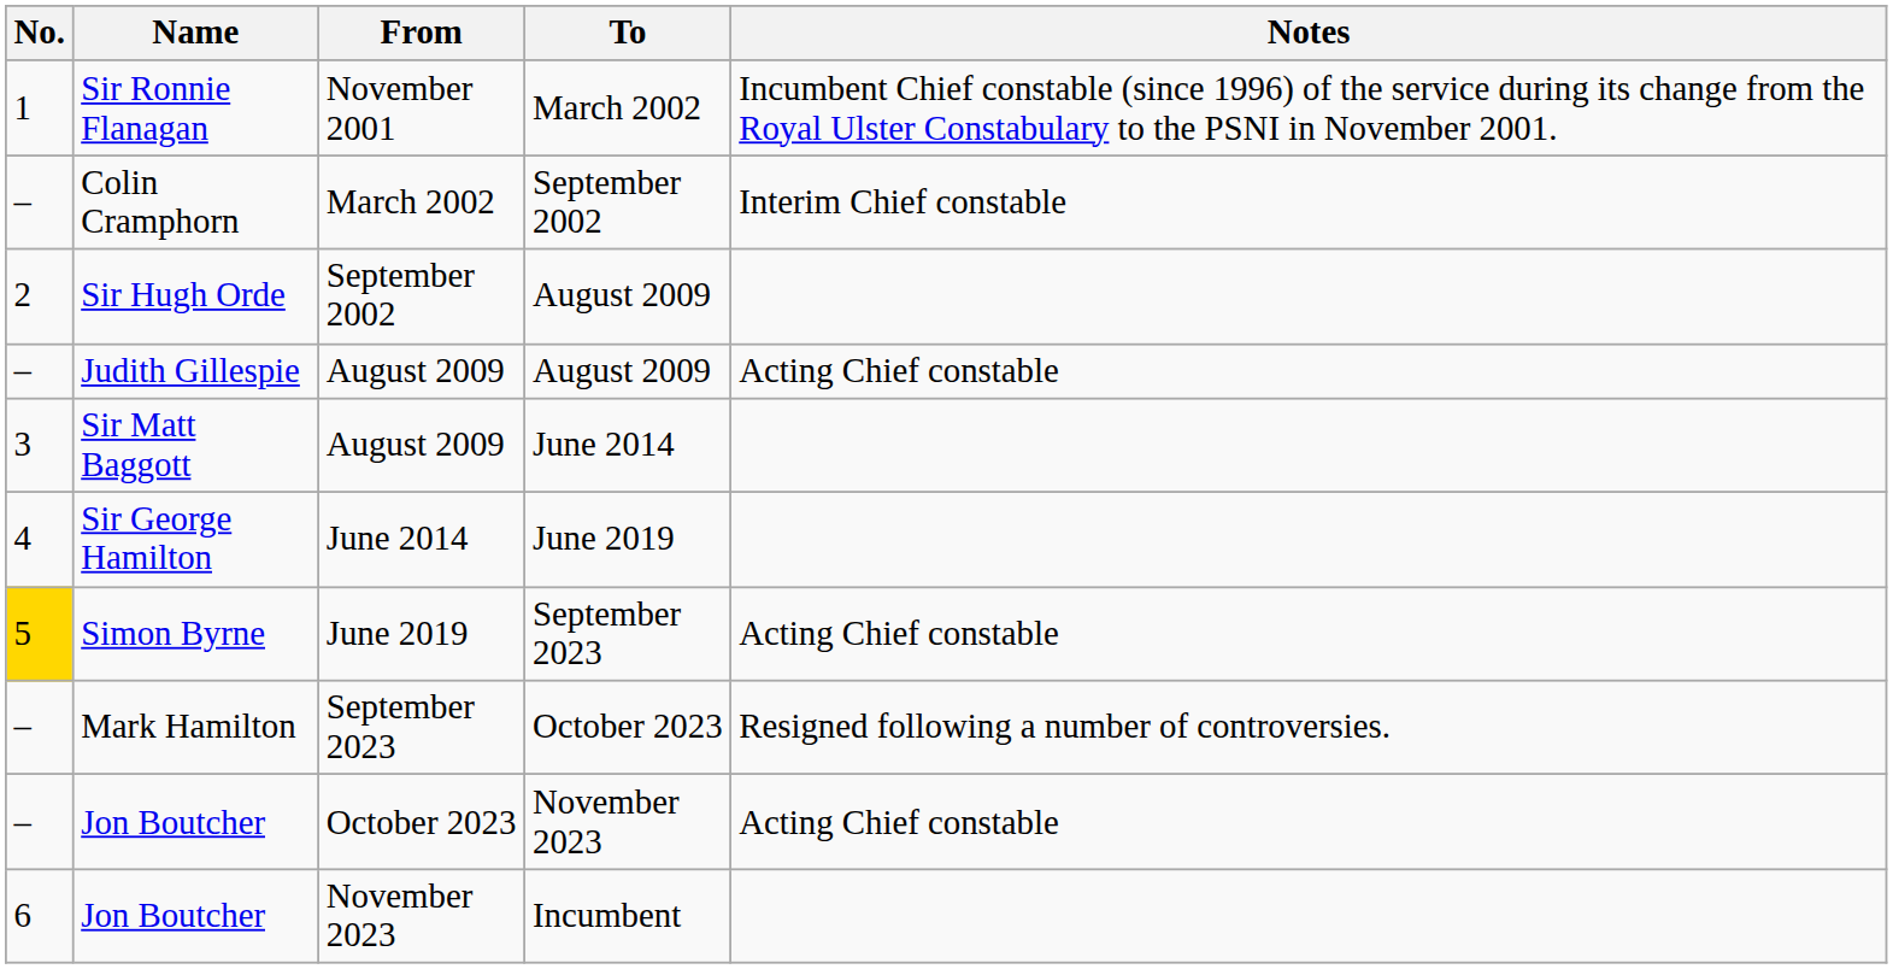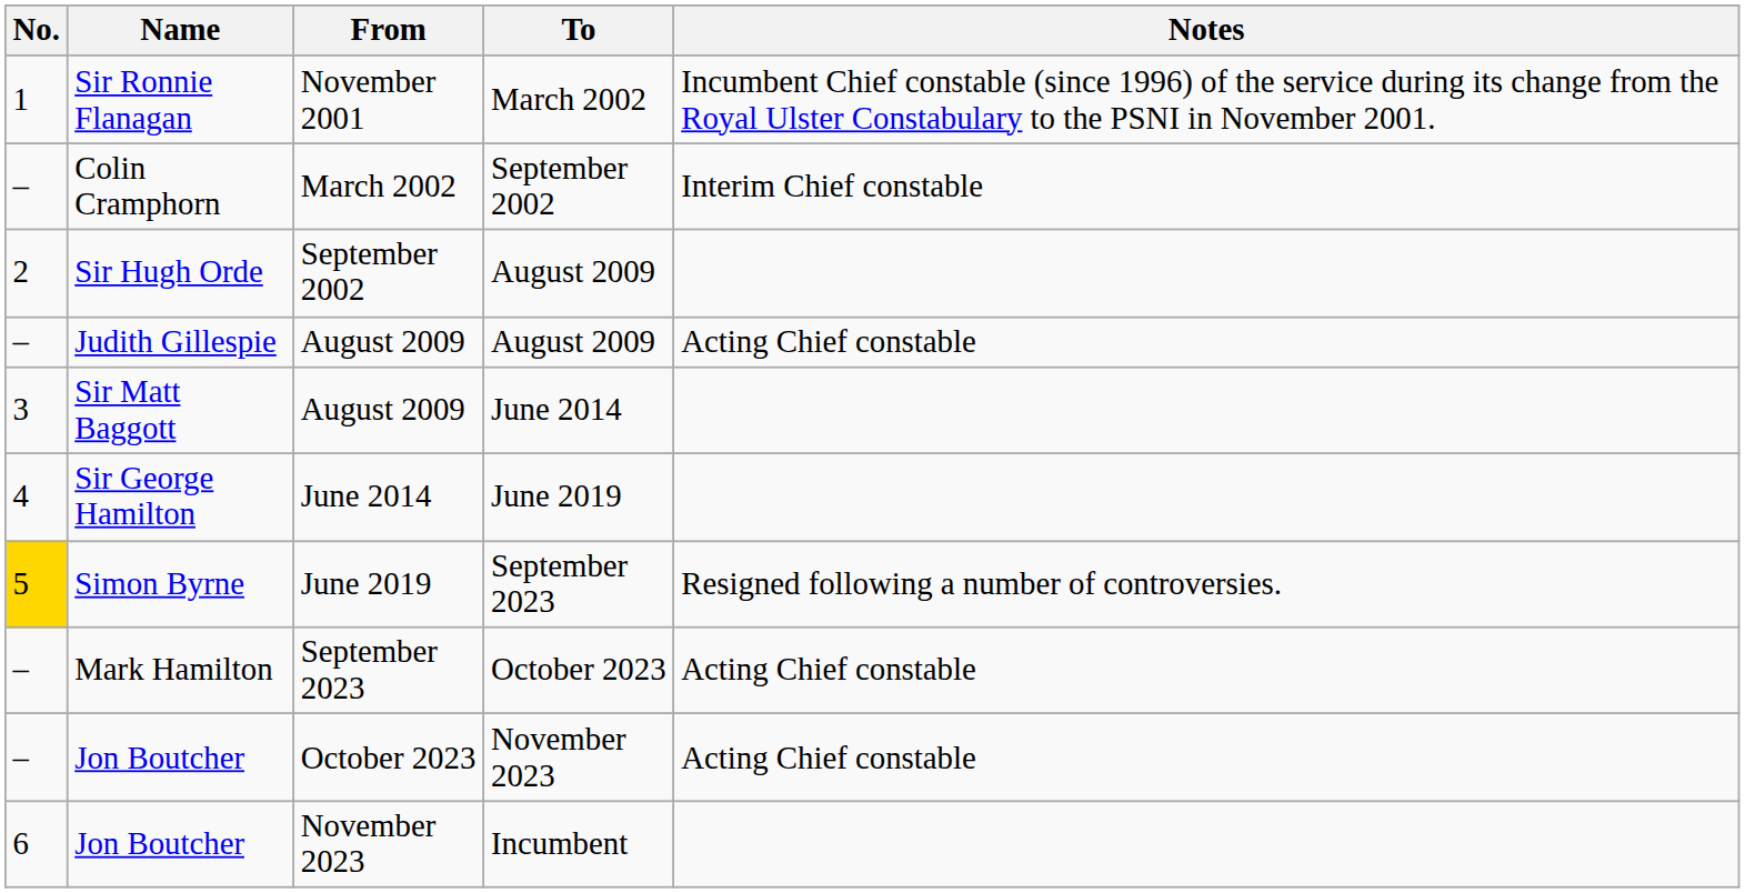Simon Byrne | Notes: Acting Chief constable -> Resigned following a number of controversies.
Mark Hamilton | Notes: Resigned following a number of controversies. -> Acting Chief constable
